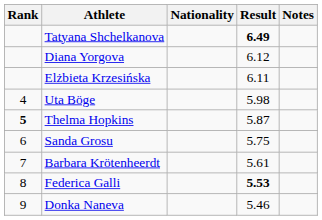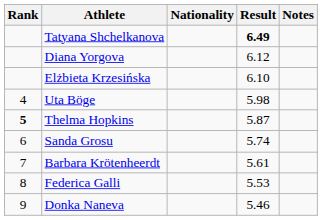Elżbieta Krzesińska | Result: 6.11 -> 6.10
Sanda Grosu | Result: 5.75 -> 5.74
Federica Galli | Result: bold -> normal
